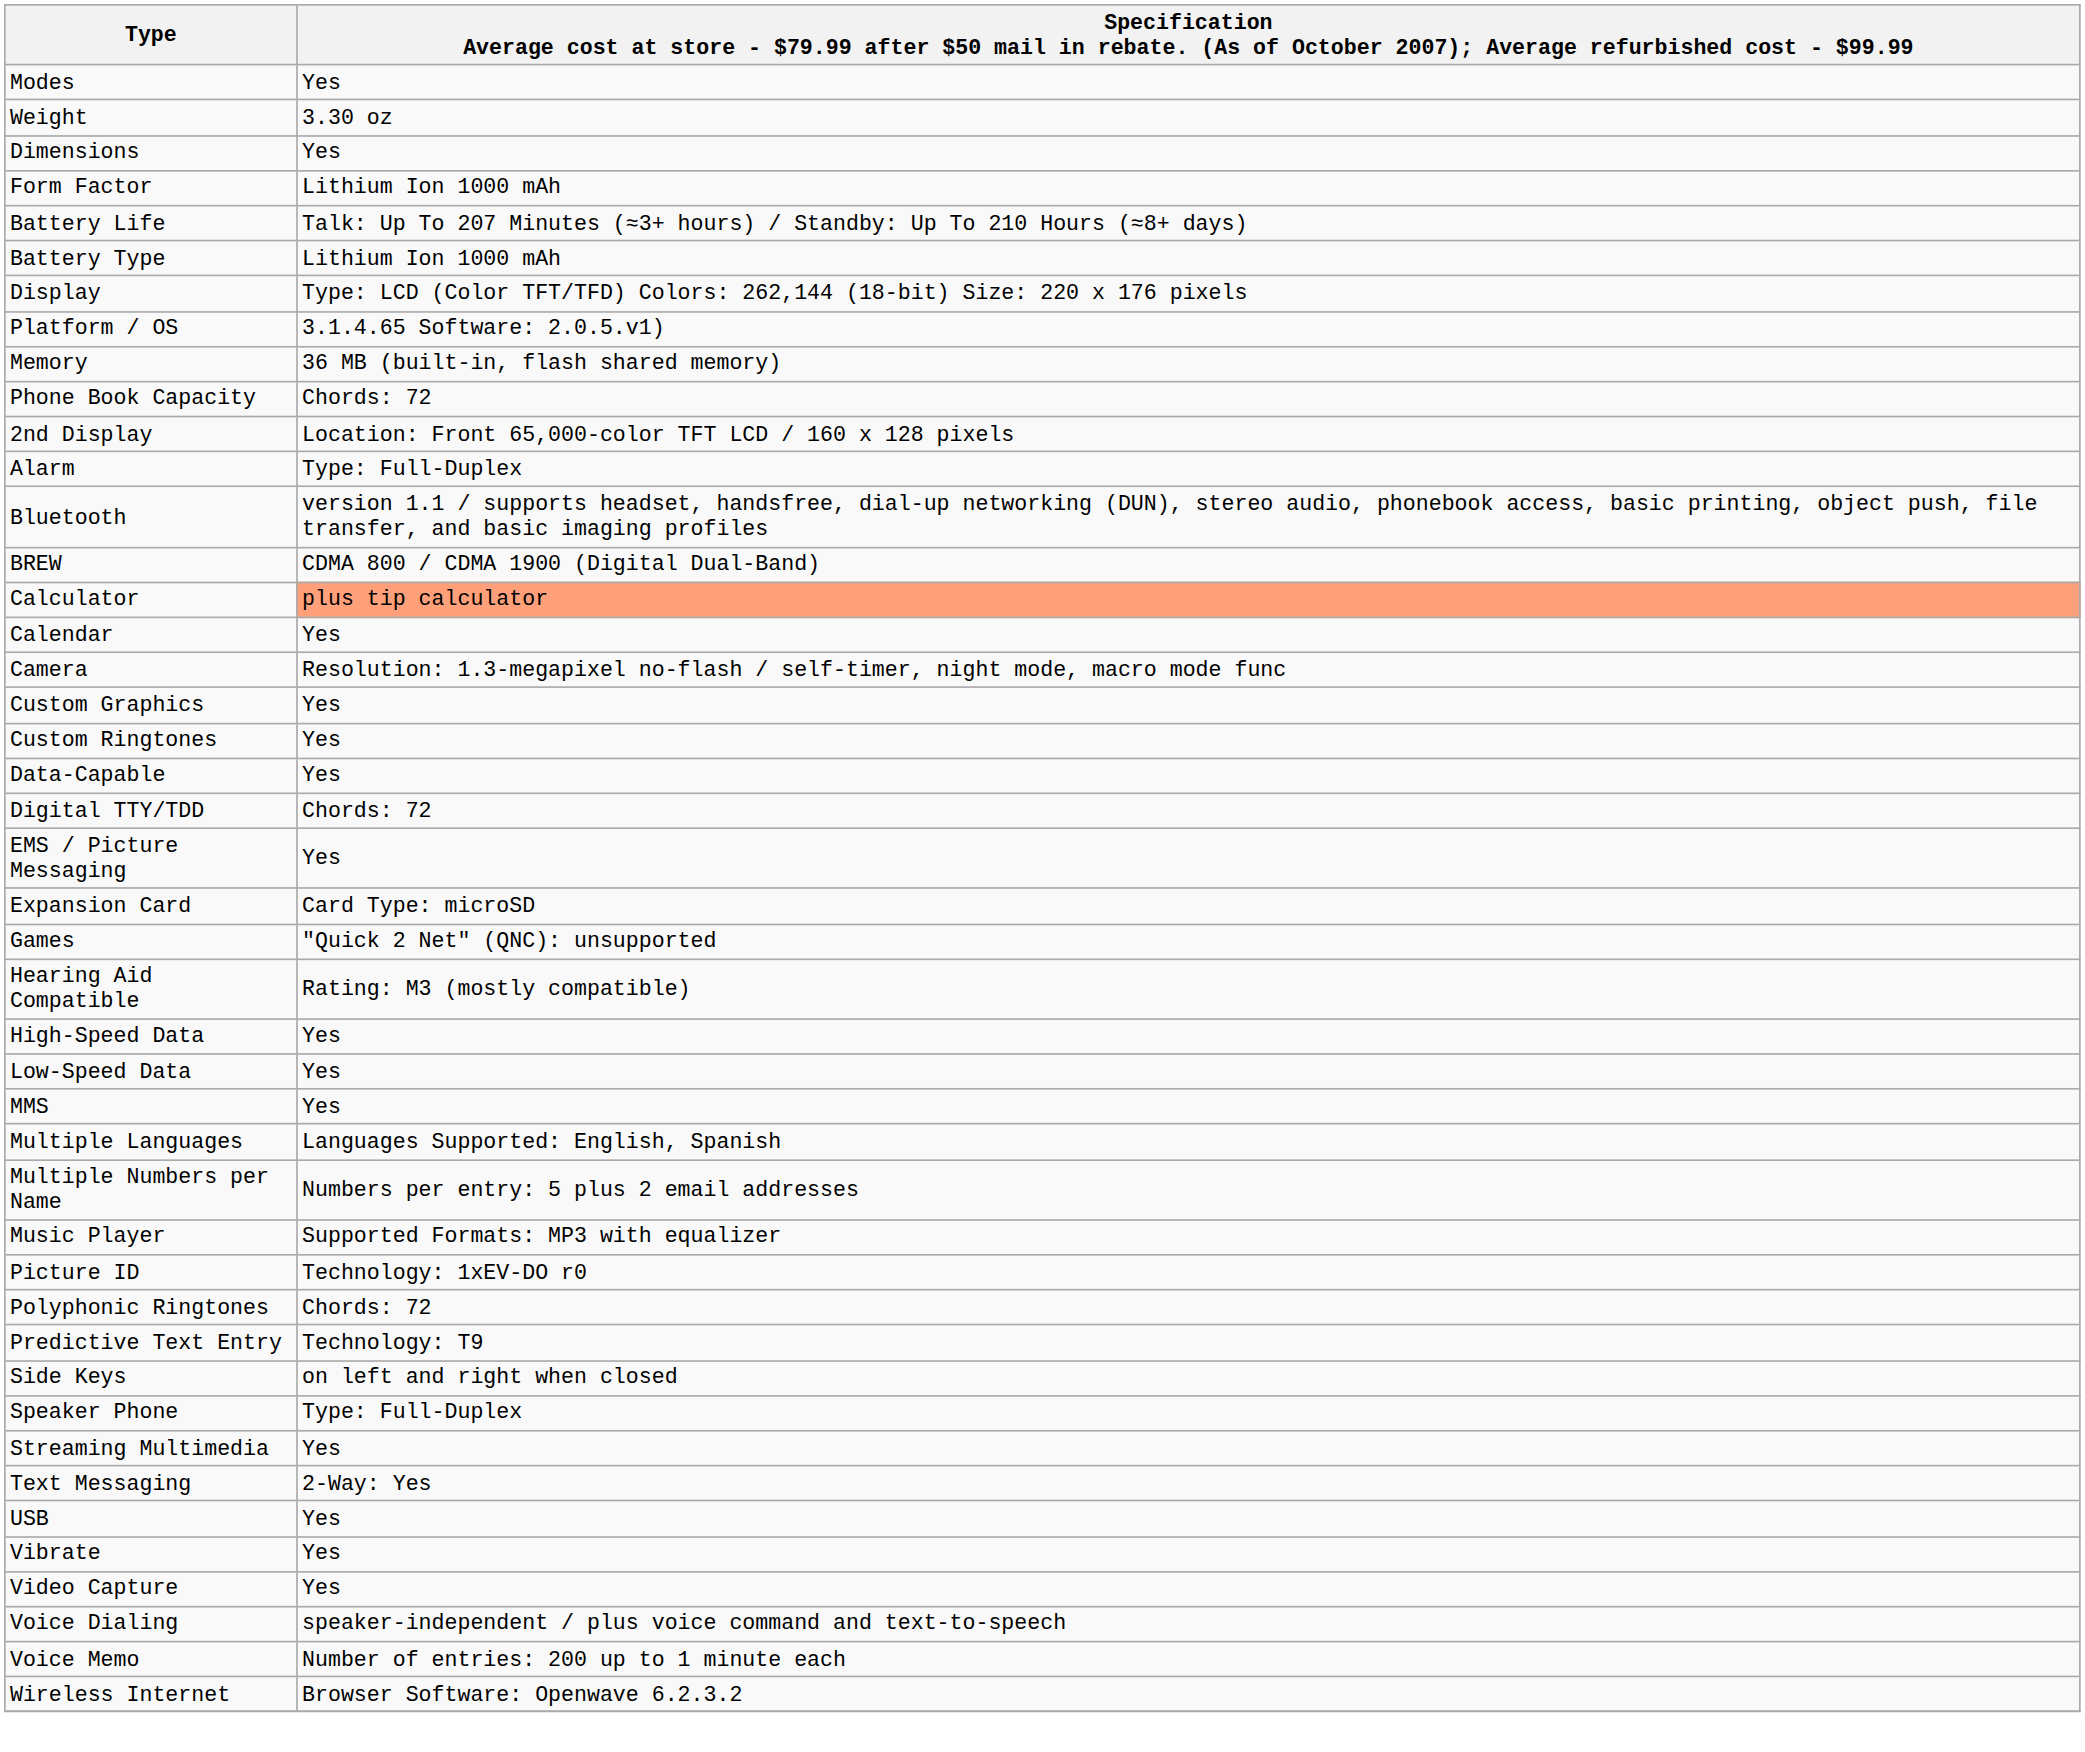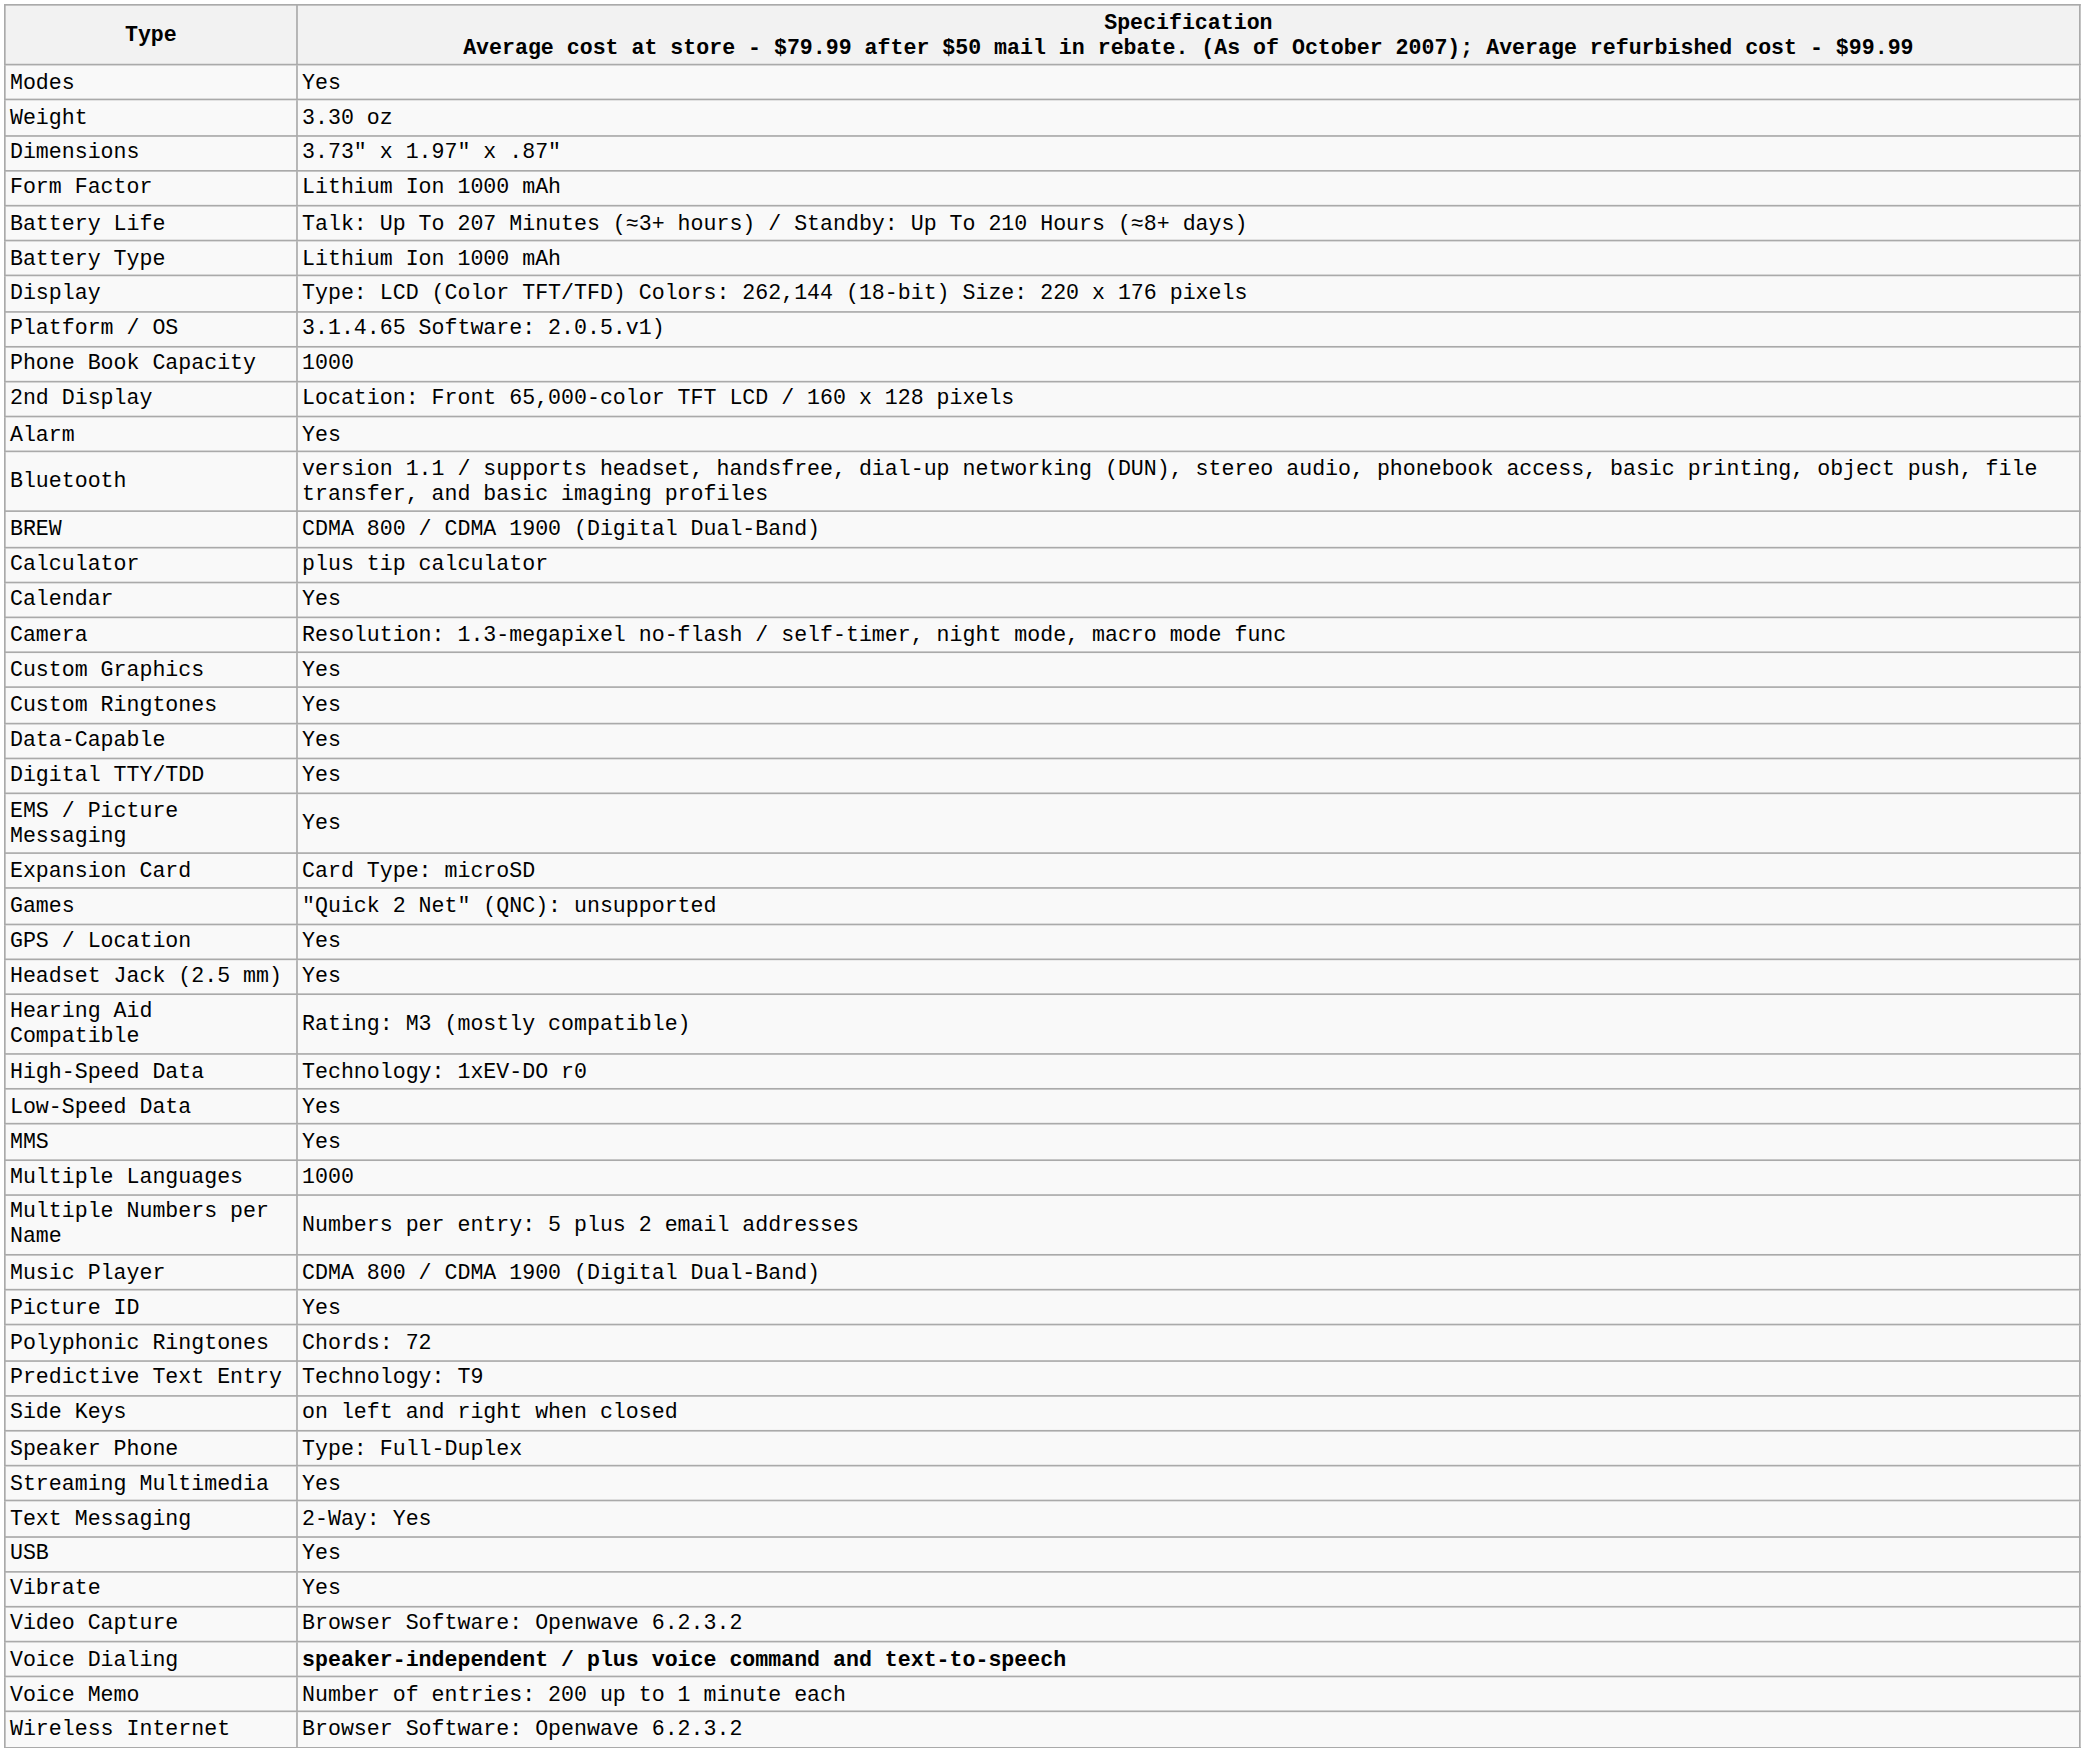Dimensions | column 2: Yes -> 3.73" x 1.97" x .87"
- row: Memory | 36 MB (built-in, flash shared memory)
Phone Book Capacity | column 2: Chords: 72 -> 1000
Alarm | column 2: Type: Full-Duplex -> Yes
Calculator | column 2: lightsalmon background -> no background
Digital TTY/TDD | column 2: Chords: 72 -> Yes
+ row: GPS / Location | Yes
+ row: Headset Jack (2.5 mm) | Yes
High-Speed Data | column 2: Yes -> Technology: 1xEV-DO r0
Multiple Languages | column 2: Languages Supported: English, Spanish -> 1000
Music Player | column 2: Supported Formats: MP3 with equalizer -> CDMA 800 / CDMA 1900 (Digital Dual-Band)
Picture ID | column 2: Technology: 1xEV-DO r0 -> Yes
Video Capture | column 2: Yes -> Browser Software: Openwave 6.2.3.2
Voice Dialing | column 2: normal -> bold
